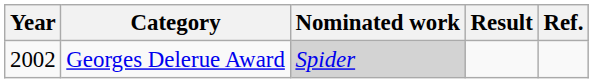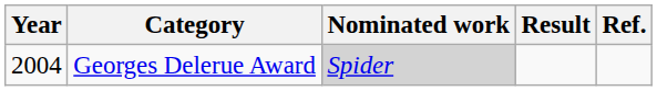Georges Delerue Award | Year: 2002 -> 2004
